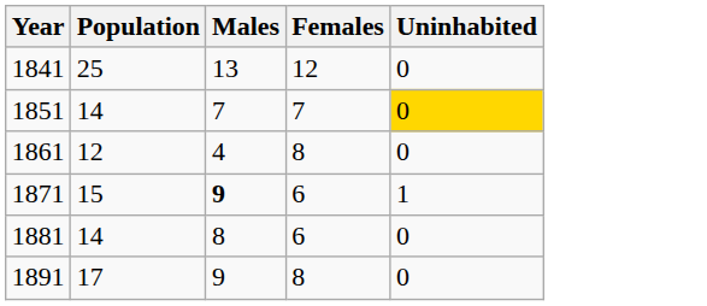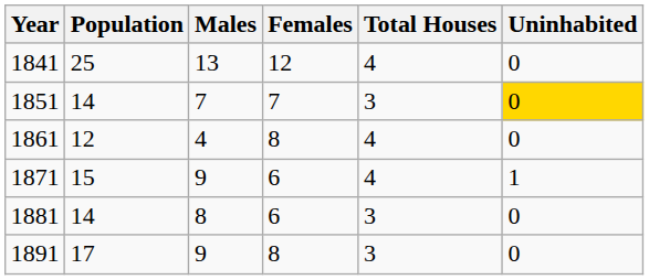+ column: Total Houses | 4 | 3 | 4 | 4 | 3 | 3
1871 | Males: bold -> normal
